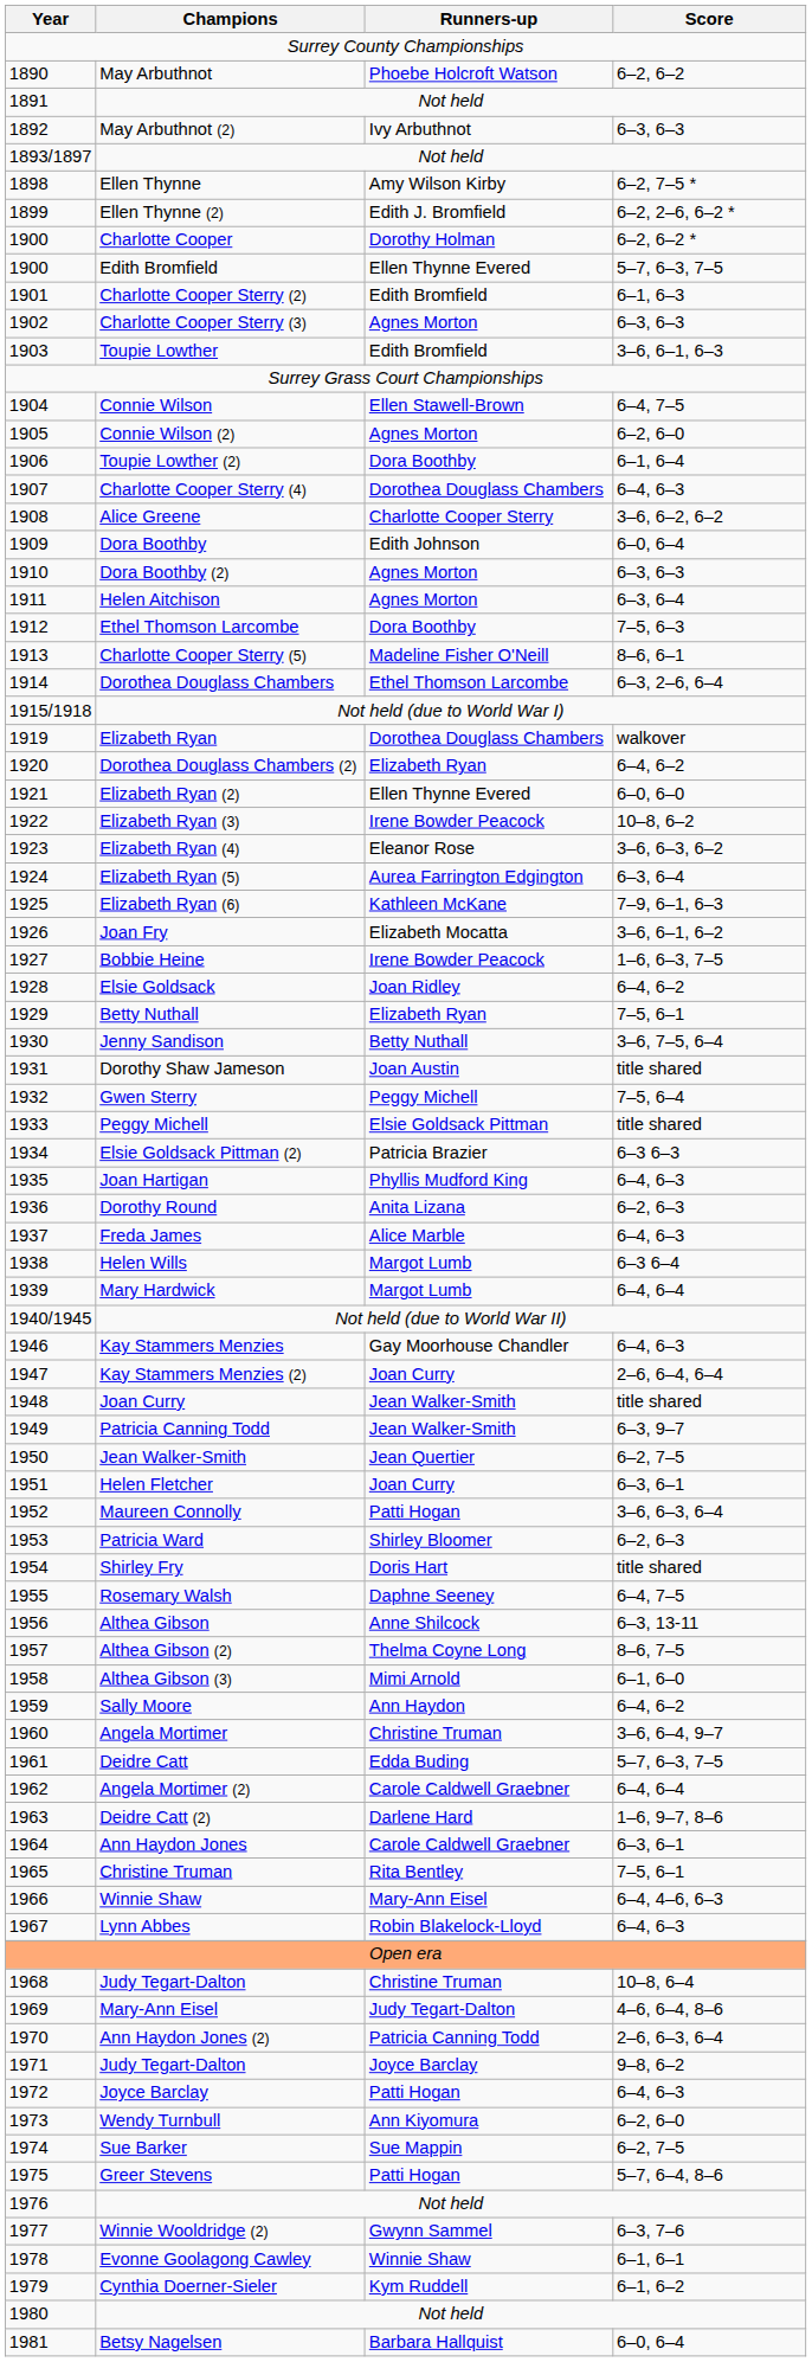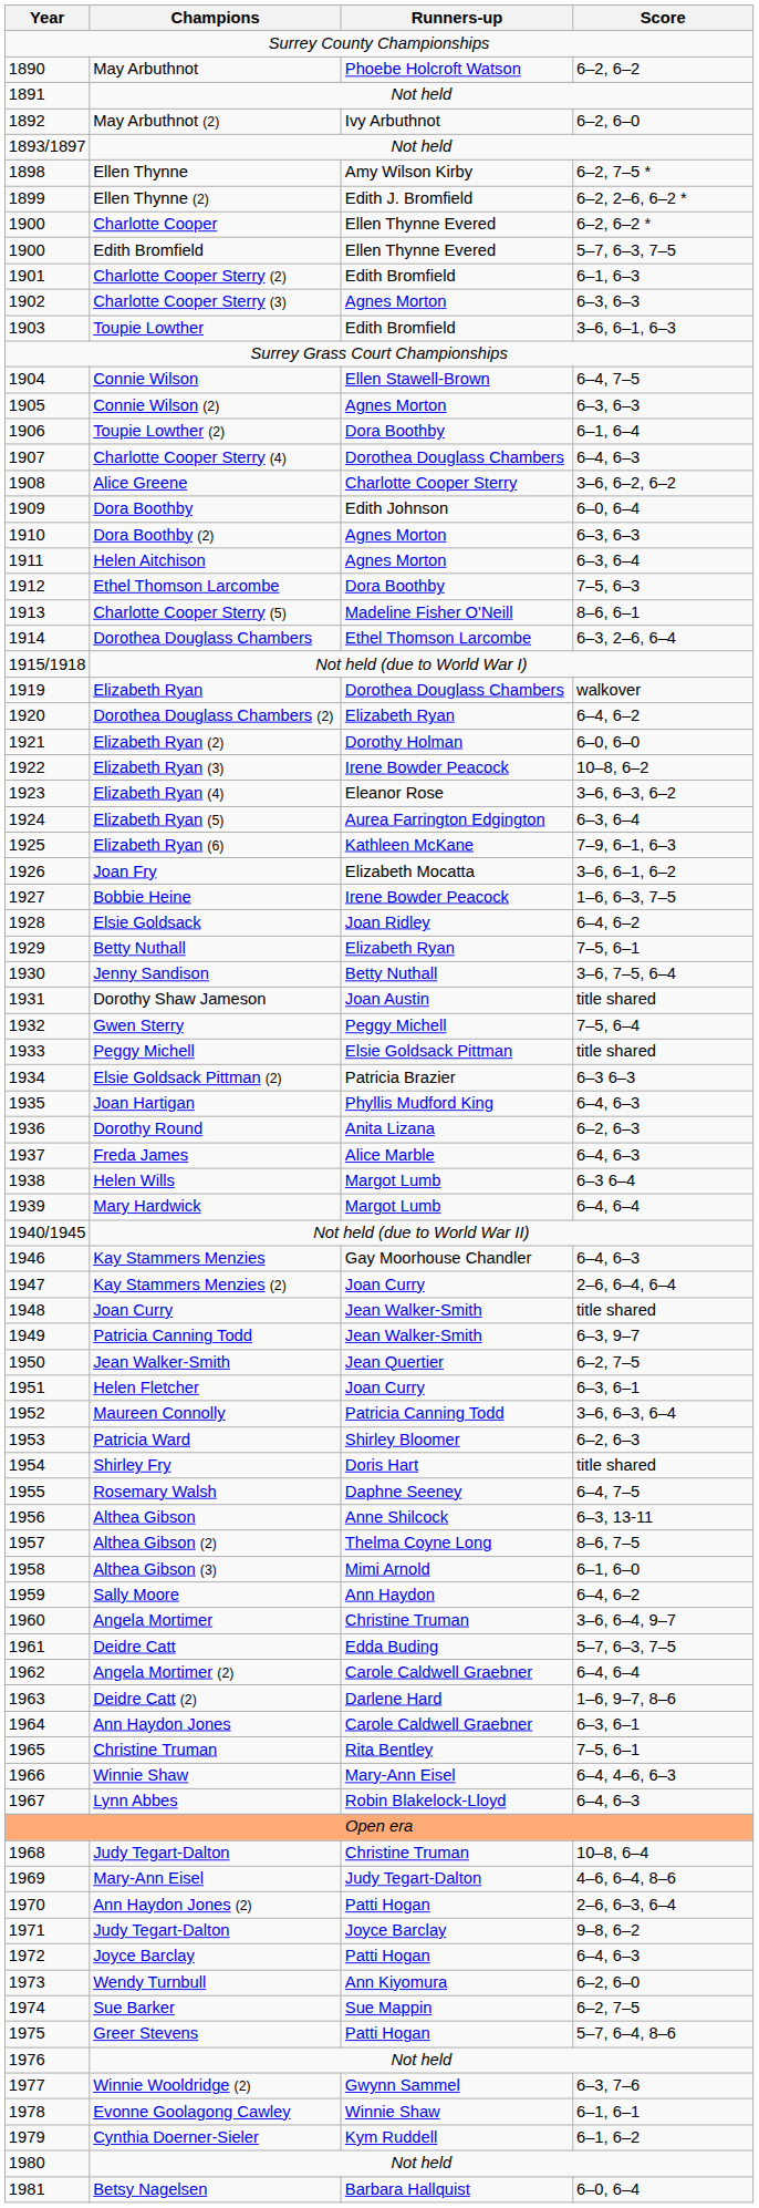May Arbuthnot (2) | Score: 6–3, 6–3 -> 6–2, 6–0
Charlotte Cooper | Runners-up: Dorothy Holman -> Ellen Thynne Evered
Connie Wilson (2) | Score: 6–2, 6–0 -> 6–3, 6–3
Elizabeth Ryan (2) | Runners-up: Ellen Thynne Evered -> Dorothy Holman
Maureen Connolly | Runners-up: Patti Hogan -> Patricia Canning Todd
Ann Haydon Jones (2) | Runners-up: Patricia Canning Todd -> Patti Hogan
